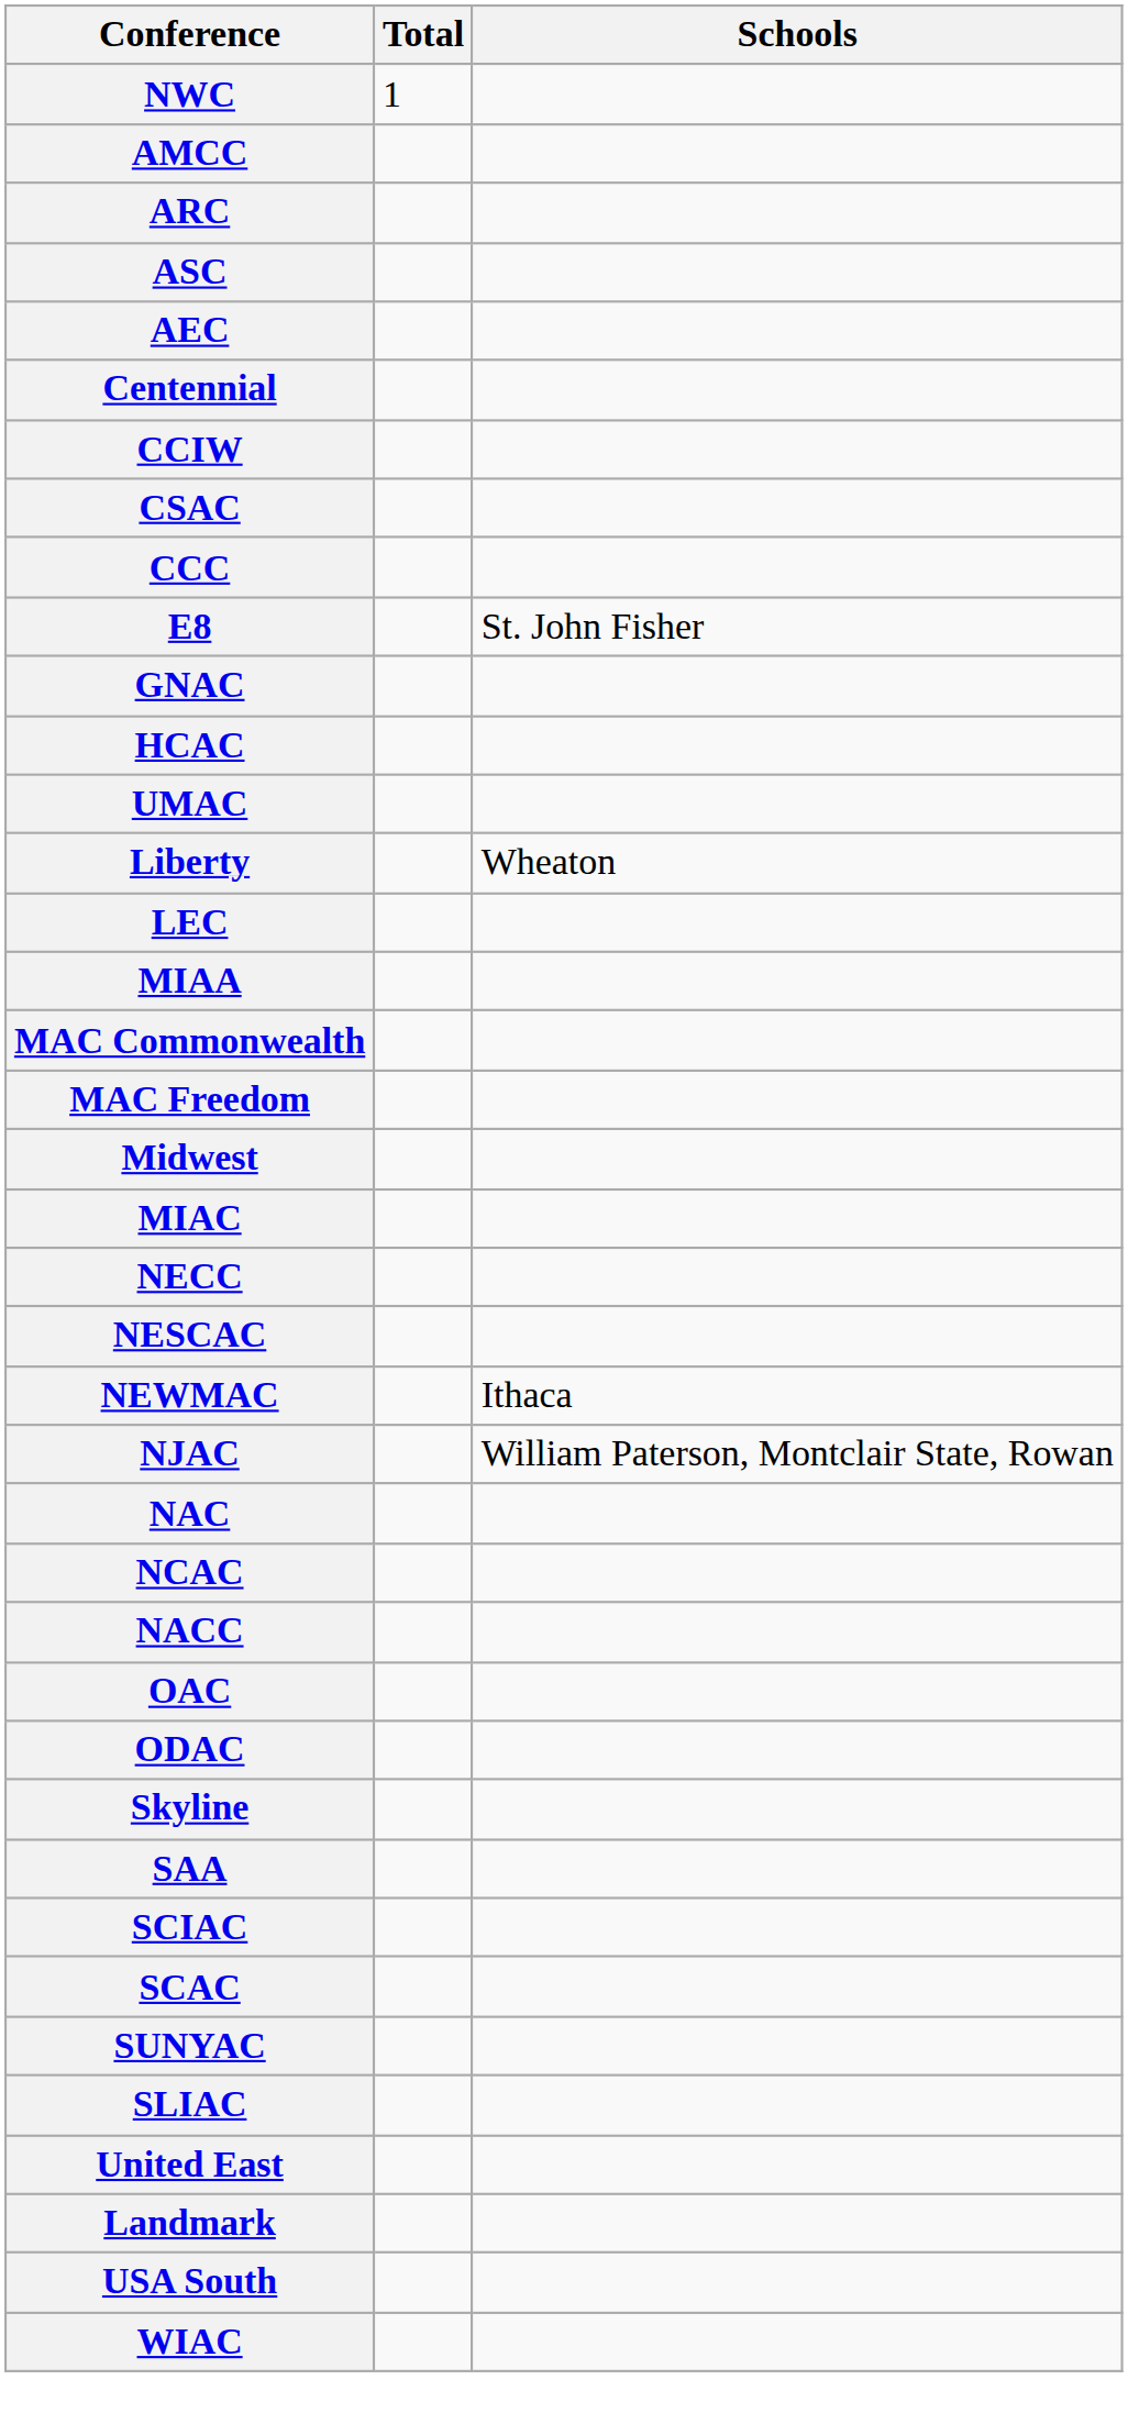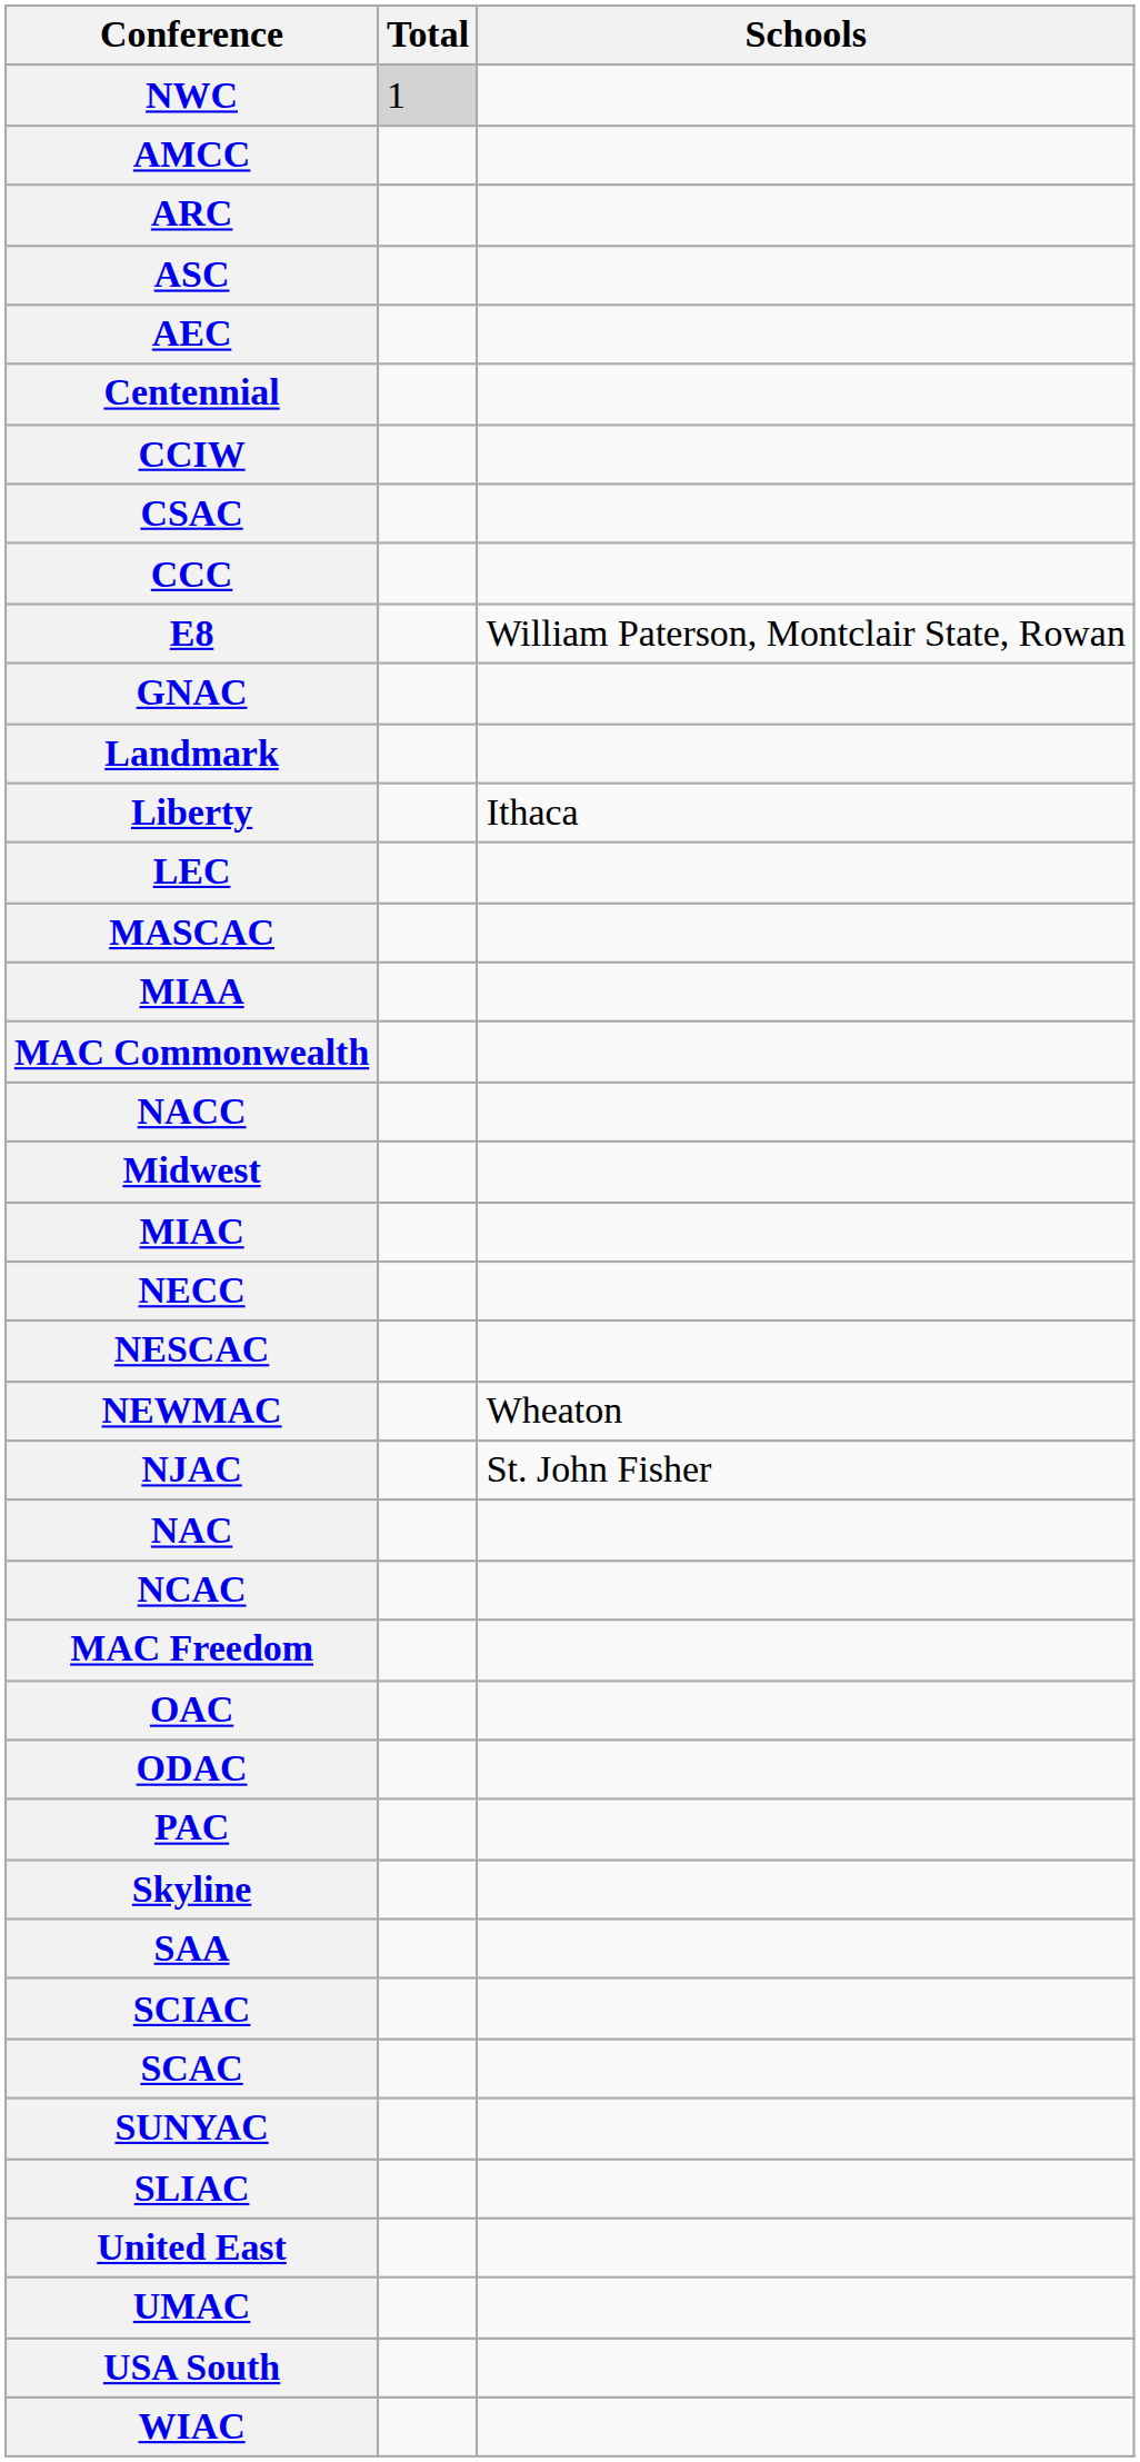NWC | Total: no background -> lightgrey background
E8 | Schools: St. John Fisher -> William Paterson, Montclair State, Rowan
- row: HCAC
rows swapped: Landmark <-> UMAC
Liberty | Schools: Wheaton -> Ithaca
+ row: MASCAC
rows swapped: MAC Freedom <-> NACC
NEWMAC | Schools: Ithaca -> Wheaton
NJAC | Schools: William Paterson, Montclair State, Rowan -> St. John Fisher
+ row: PAC
